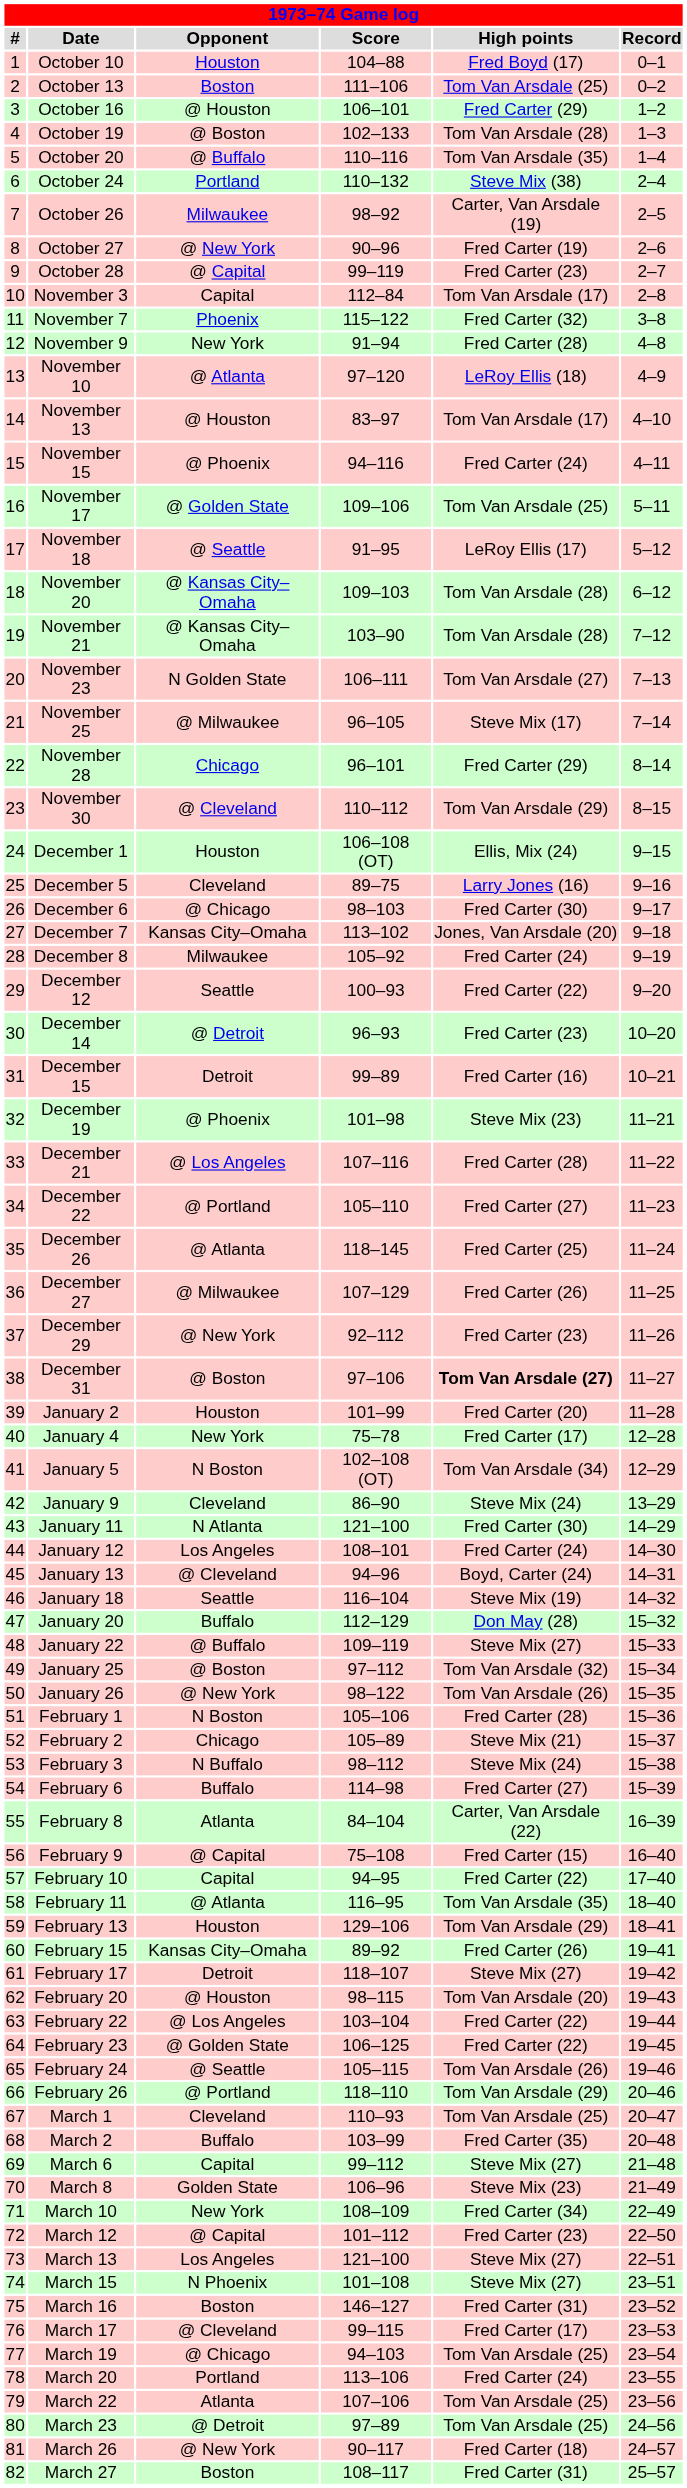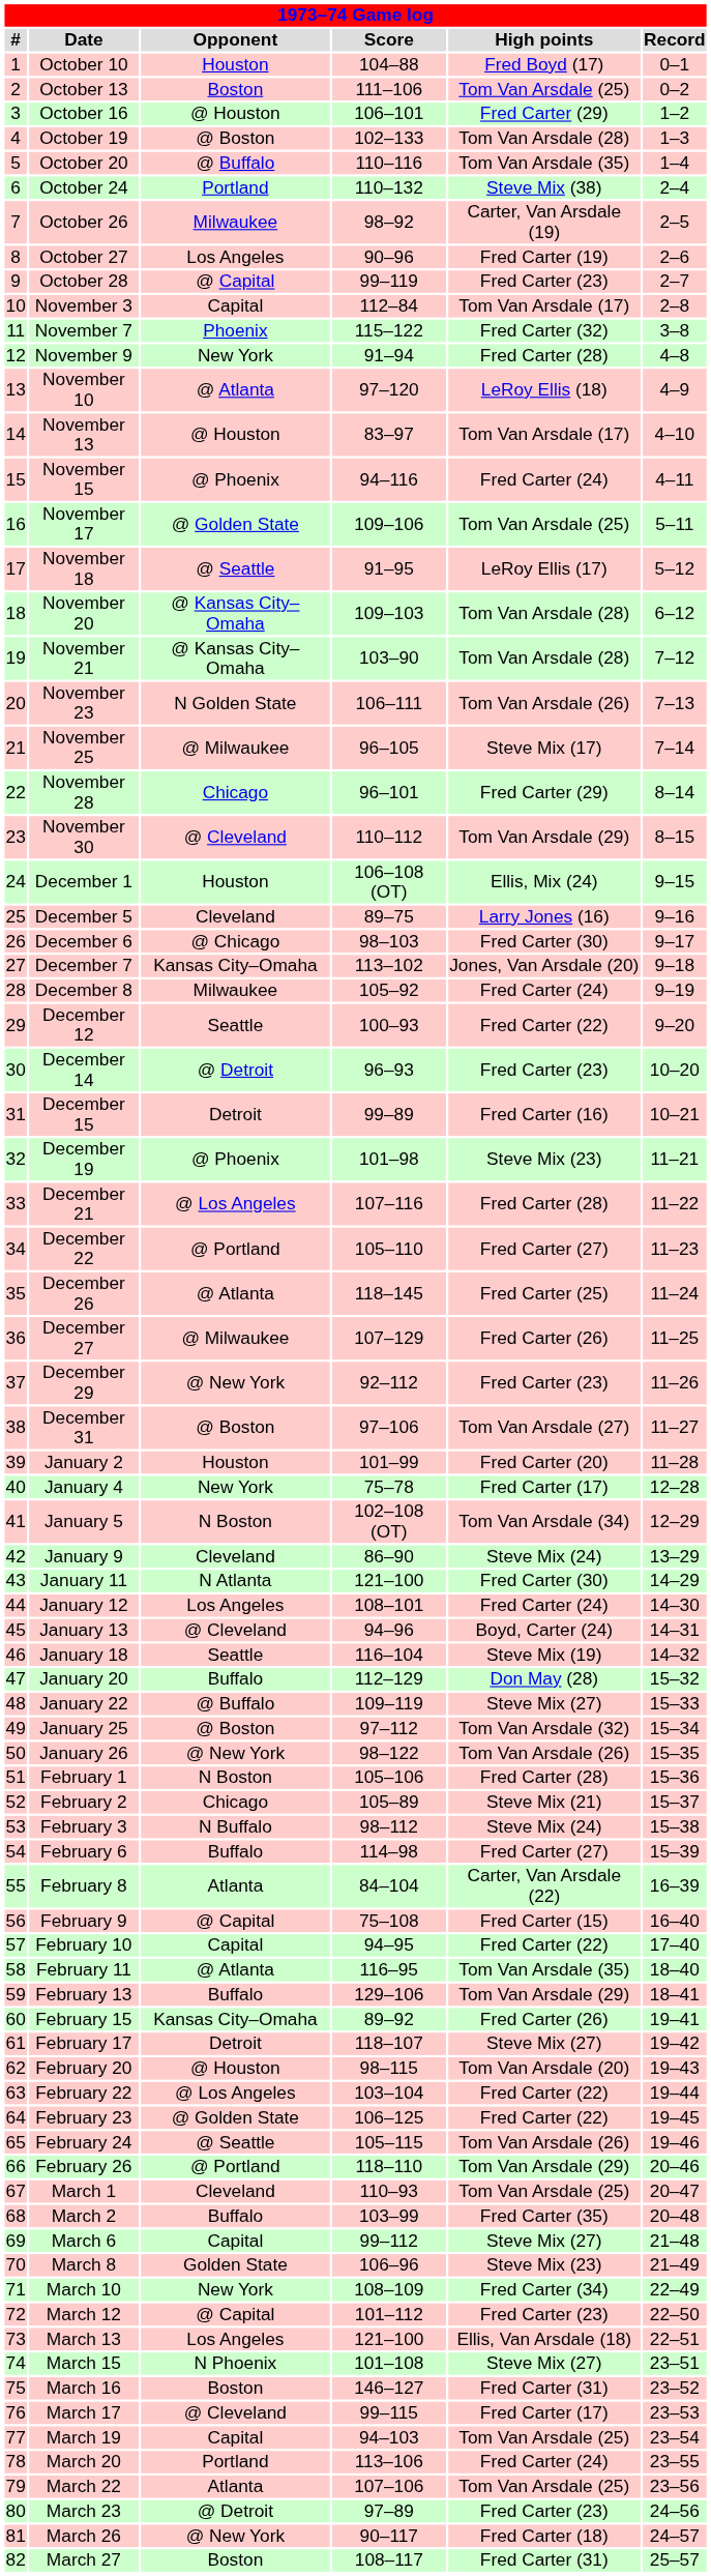October 27 | Opponent: @ New York -> Los Angeles
November 23 | High points: Tom Van Arsdale (27) -> Tom Van Arsdale (26)
December 31 | High points: bold -> normal
February 13 | Opponent: Houston -> Buffalo
March 13 | High points: Steve Mix (27) -> Ellis, Van Arsdale (18)
March 19 | Opponent: @ Chicago -> Capital
March 23 | High points: Tom Van Arsdale (25) -> Fred Carter (23)
